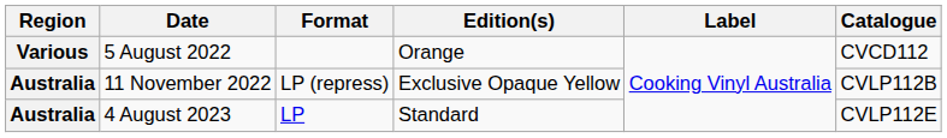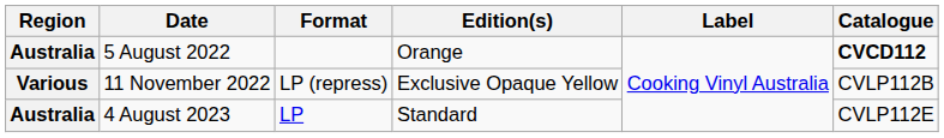5 August 2022 | Region: Various -> Australia
5 August 2022 | Catalogue: normal -> bold
11 November 2022 | Region: Australia -> Various
